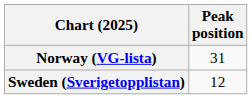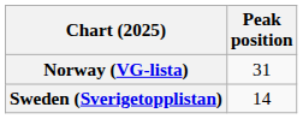Sweden (Sverigetopplistan) | Peak position: 12 -> 14
